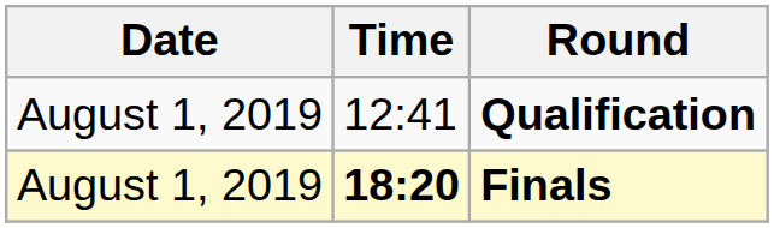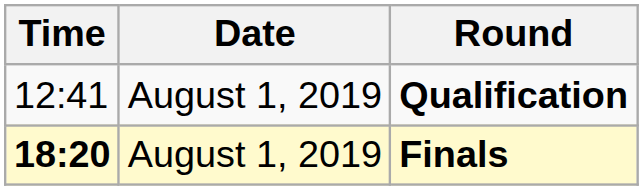columns swapped: Date <-> Time
